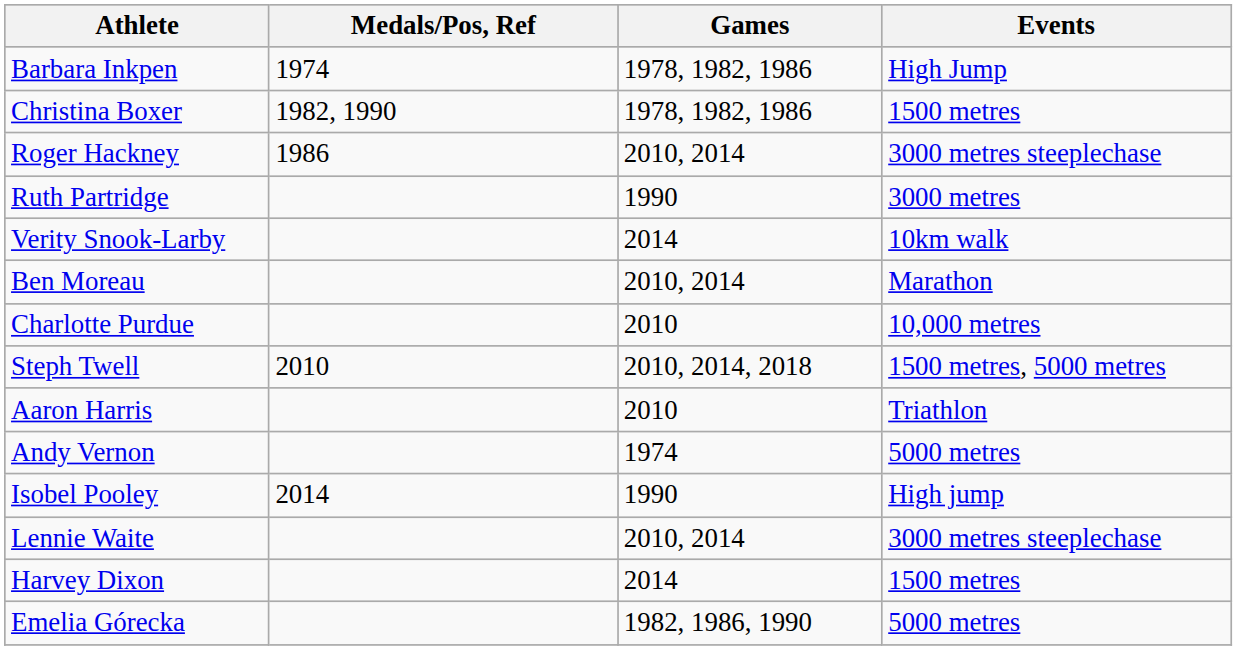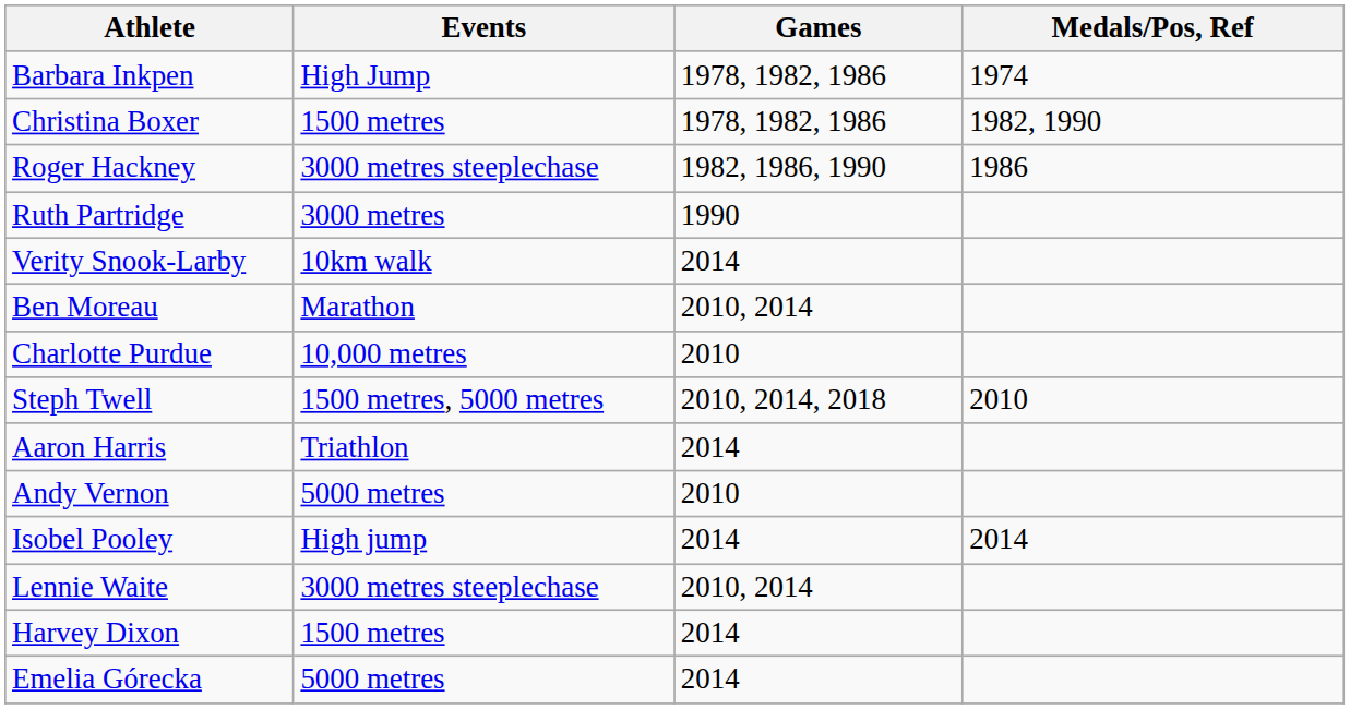columns swapped: Events <-> Medals/Pos, Ref
Roger Hackney | Games: 2010, 2014 -> 1982, 1986, 1990
Aaron Harris | Games: 2010 -> 2014
Andy Vernon | Games: 1974 -> 2010
Isobel Pooley | Games: 1990 -> 2014
Emelia Górecka | Games: 1982, 1986, 1990 -> 2014
